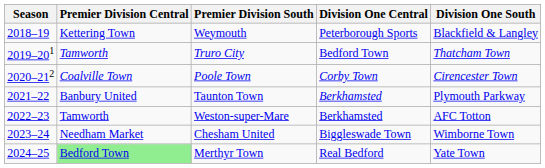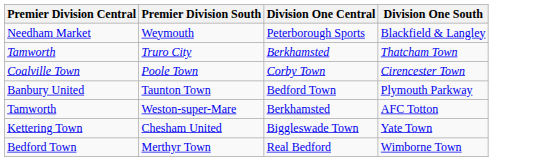- column: Season | 2018–19 | 2019–201 | 2020–212 | 2021–22 | 2022–23 | 2023–24 | 2024–25
Weymouth | Premier Division Central: Kettering Town -> Needham Market
Truro City | Division One Central: Bedford Town -> Berkhamsted
Taunton Town | Division One Central: Berkhamsted -> Bedford Town
Chesham United | Premier Division Central: Needham Market -> Kettering Town
Chesham United | Division One South: Wimborne Town -> Yate Town
Merthyr Town | Premier Division Central: lightgreen background -> no background
Merthyr Town | Division One South: Yate Town -> Wimborne Town
